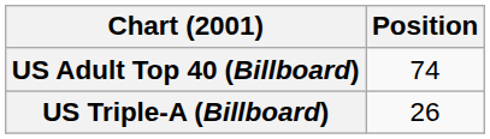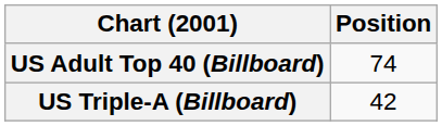US Triple-A (Billboard) | Position: 26 -> 42
